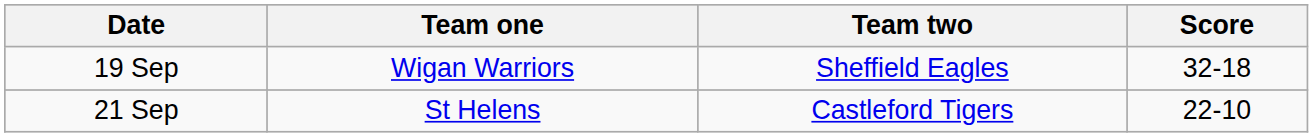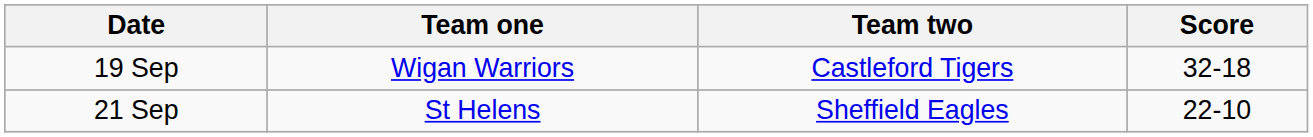19 Sep | Team two: Sheffield Eagles -> Castleford Tigers
21 Sep | Team two: Castleford Tigers -> Sheffield Eagles
